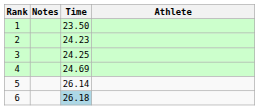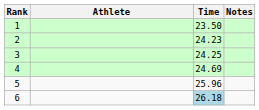columns swapped: Athlete <-> Notes
5 | Time: 26.14 -> 25.96
